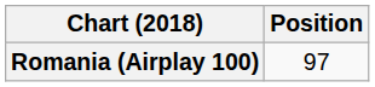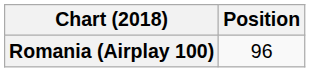Romania (Airplay 100) | Position: 97 -> 96
